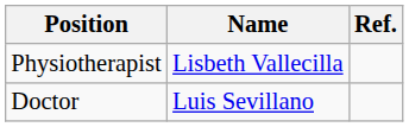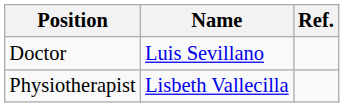rows swapped: Doctor <-> Physiotherapist
